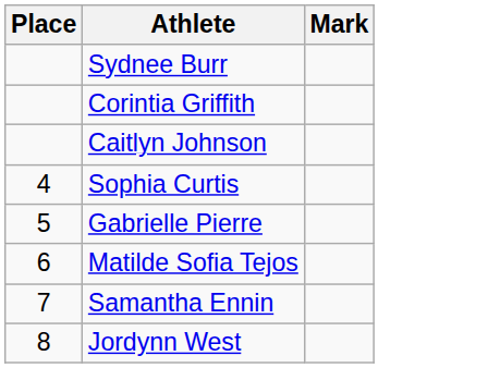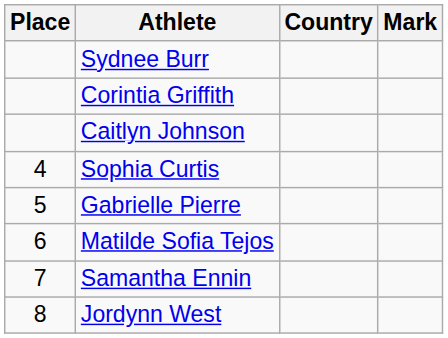+ column: Country
